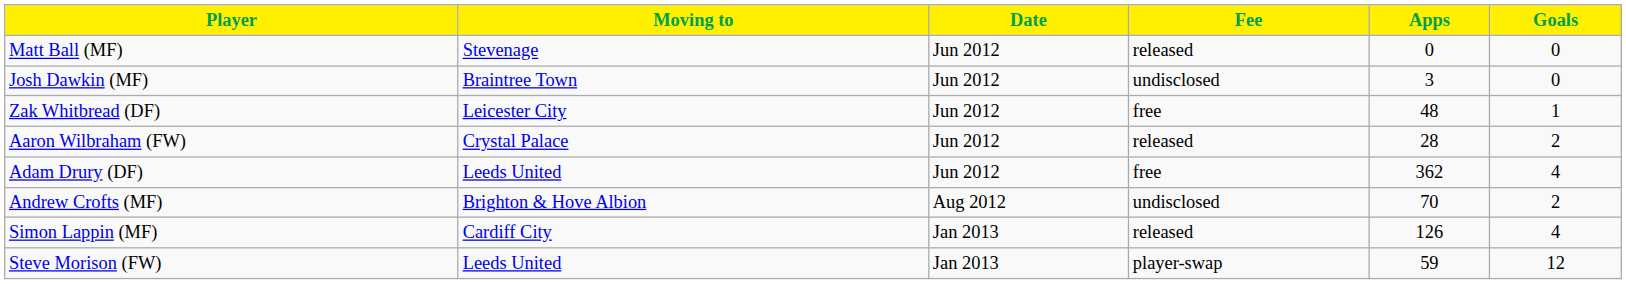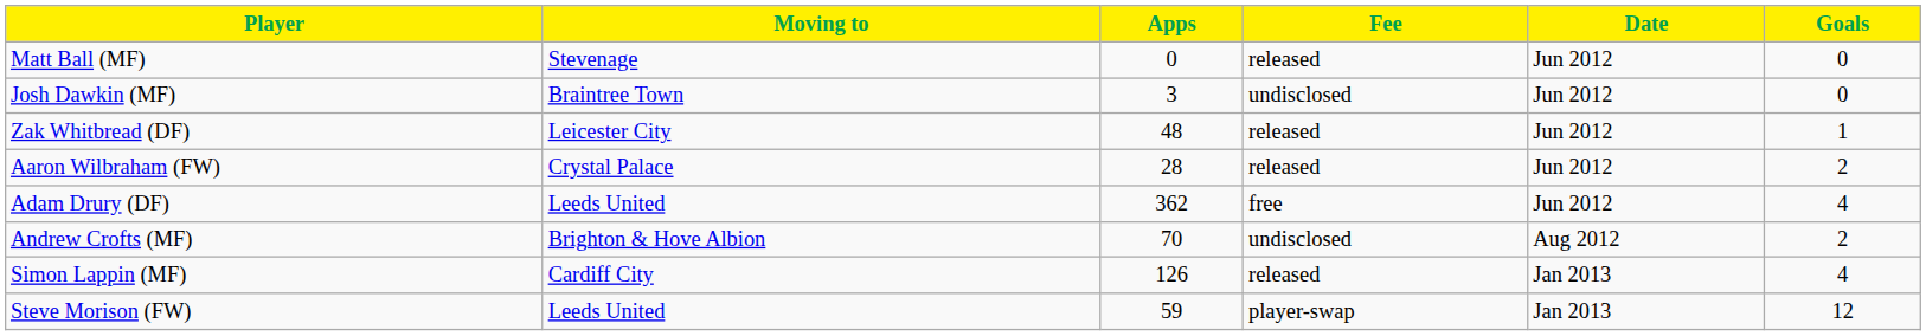columns swapped: Date <-> Apps
Zak Whitbread (DF) | Fee: free -> released
